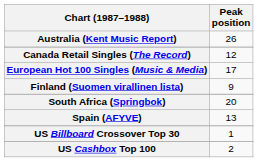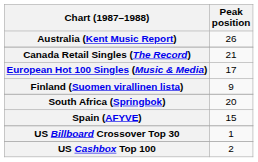Canada Retail Singles (The Record) | Peak position: 12 -> 21
Spain (AFYVE) | Peak position: 13 -> 15
